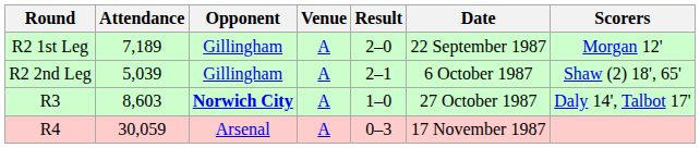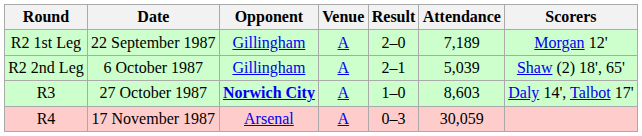columns swapped: Date <-> Attendance
